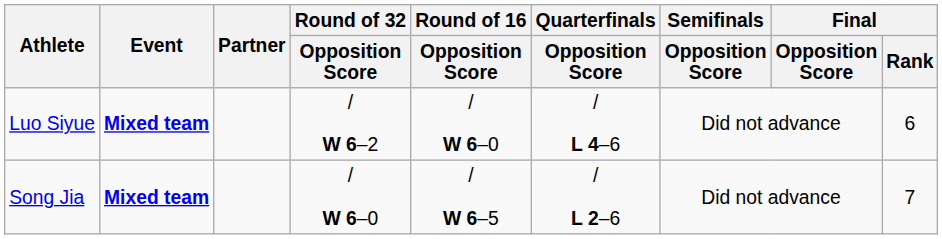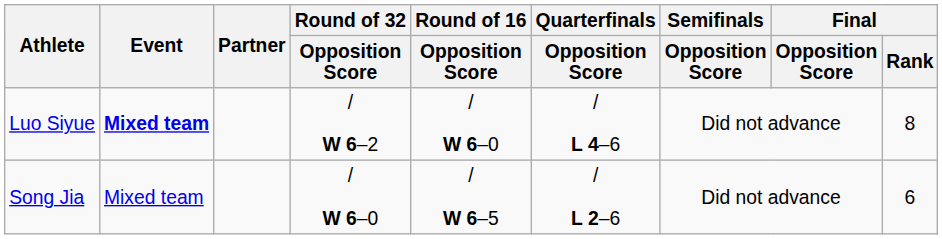Luo Siyue | Final / Rank: 6 -> 8
Song Jia | Event: bold -> normal
Song Jia | Final / Rank: 7 -> 6
